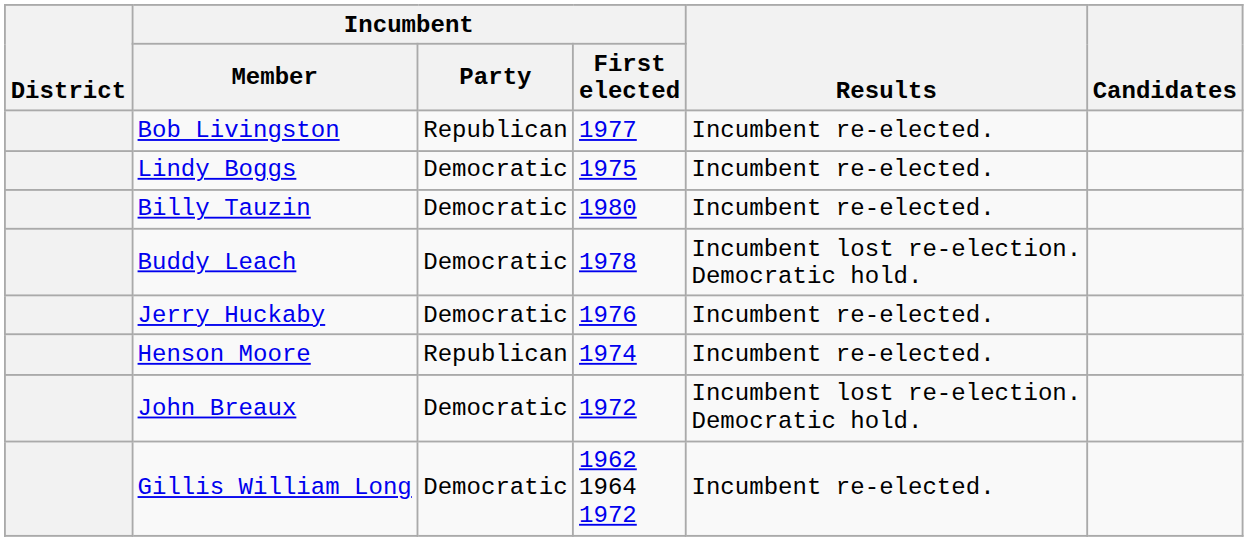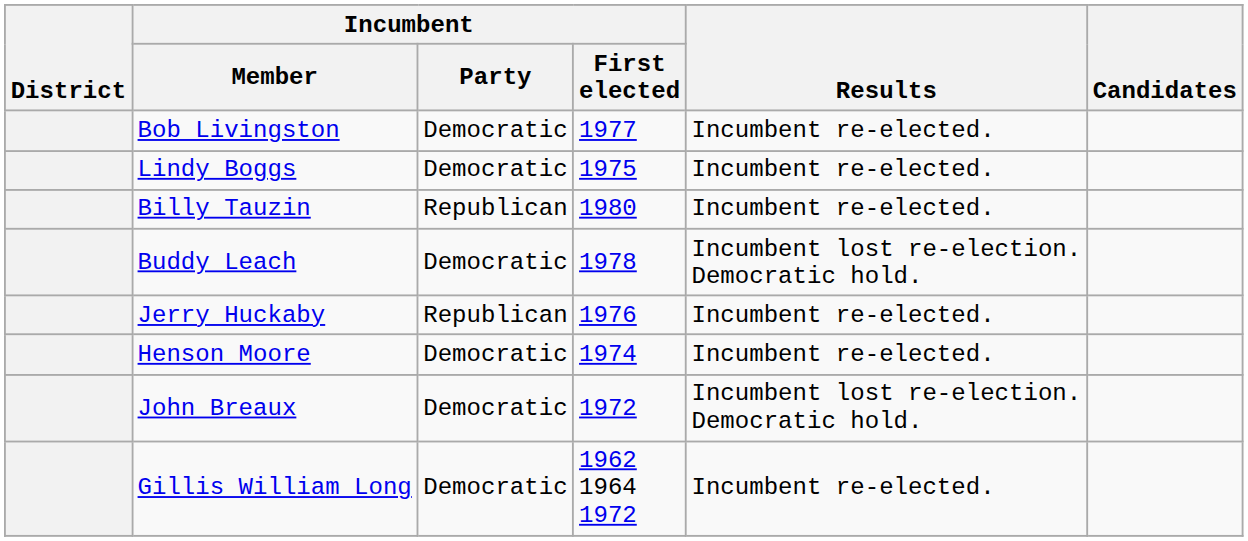Bob Livingston | Incumbent / Party: Republican -> Democratic
Billy Tauzin | Incumbent / Party: Democratic -> Republican
Jerry Huckaby | Incumbent / Party: Democratic -> Republican
Henson Moore | Incumbent / Party: Republican -> Democratic
